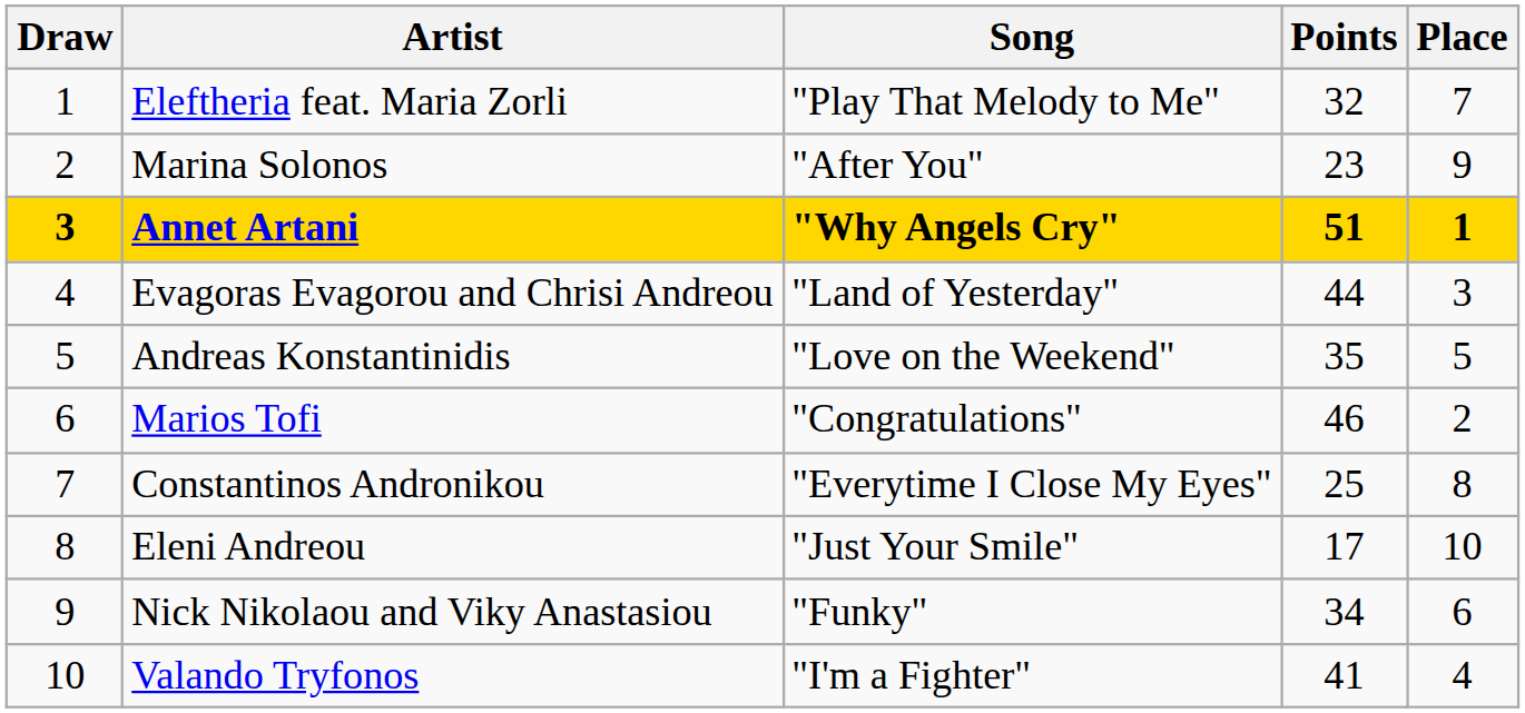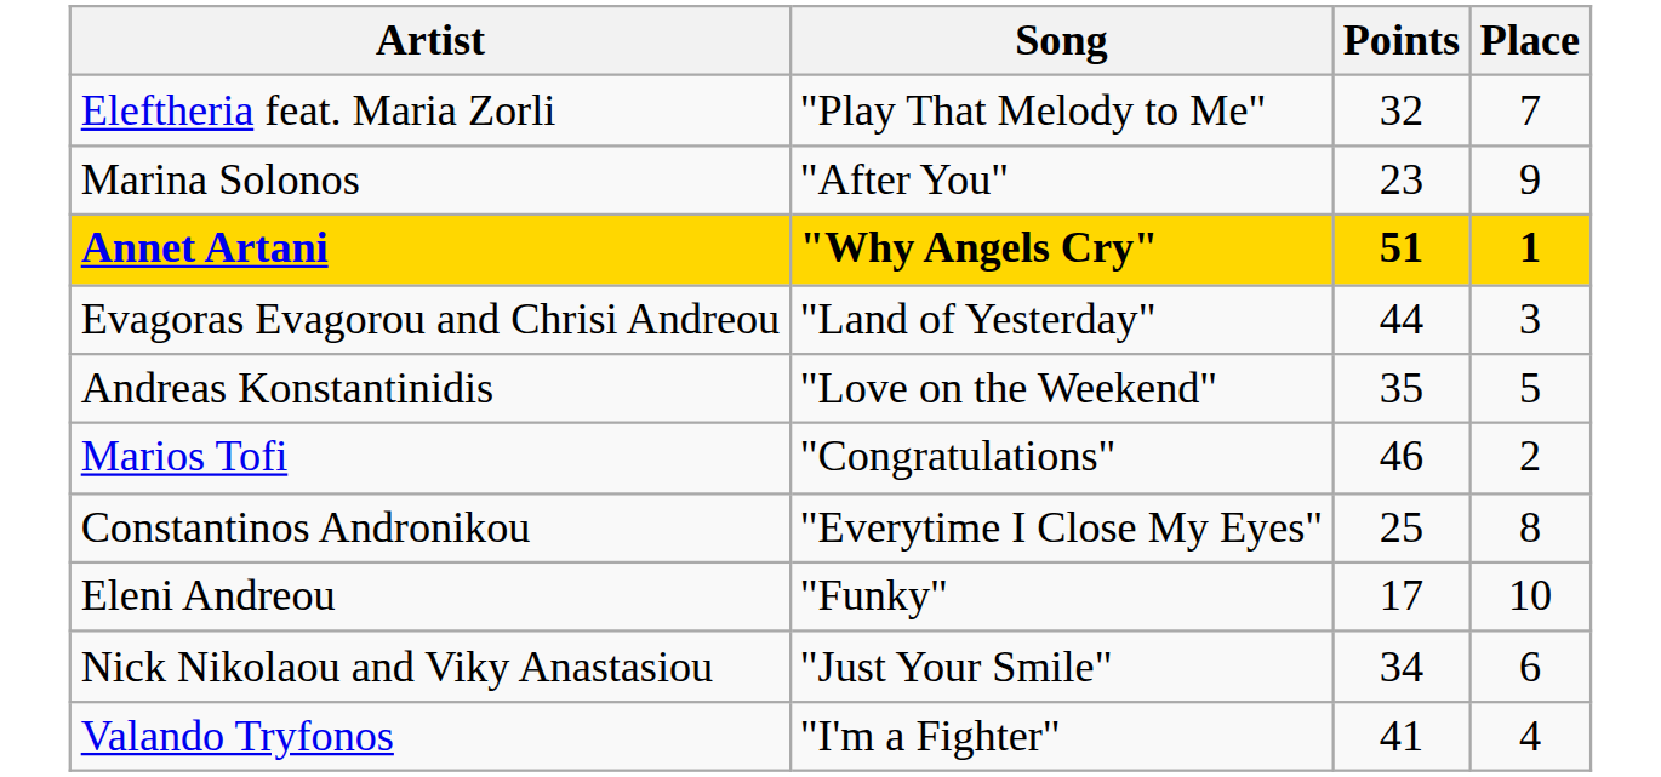- column: Draw | 1 | 2 | 3 | 4 | 5 | 6 | 7 | 8 | 9 | 10
Eleni Andreou | Song: "Just Your Smile" -> "Funky"
Nick Nikolaou and Viky Anastasiou | Song: "Funky" -> "Just Your Smile"
